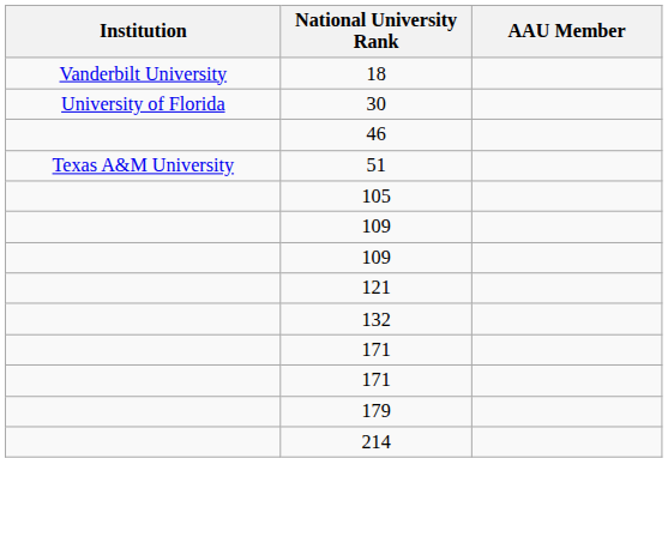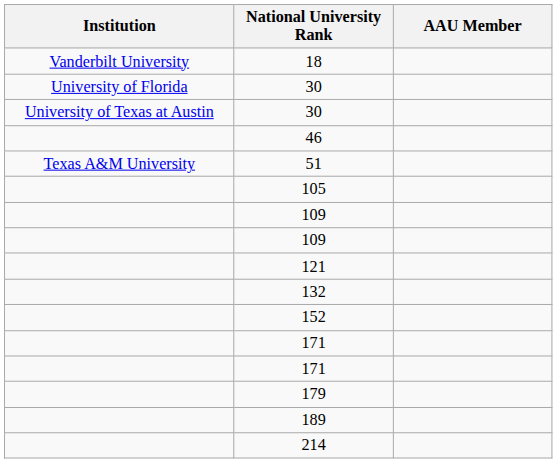+ row: University of Texas at Austin | 30
+ row: 152
+ row: 189
